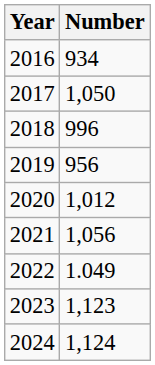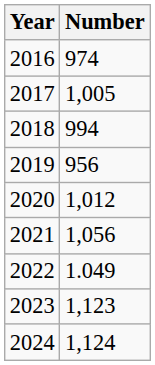2016 | Number: 934 -> 974
2017 | Number: 1,050 -> 1,005
2018 | Number: 996 -> 994
